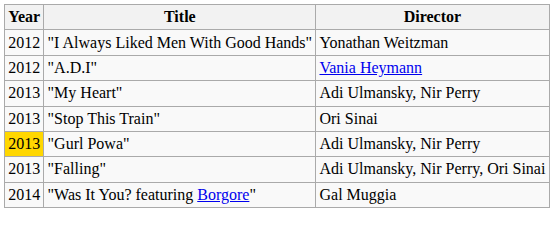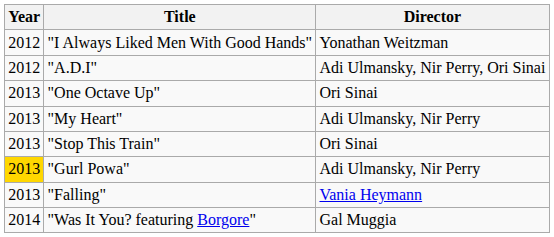"A.D.I" | Director: Vania Heymann -> Adi Ulmansky, Nir Perry, Ori Sinai
+ row: 2013 | "One Octave Up" | Ori Sinai
"Falling" | Director: Adi Ulmansky, Nir Perry, Ori Sinai -> Vania Heymann
